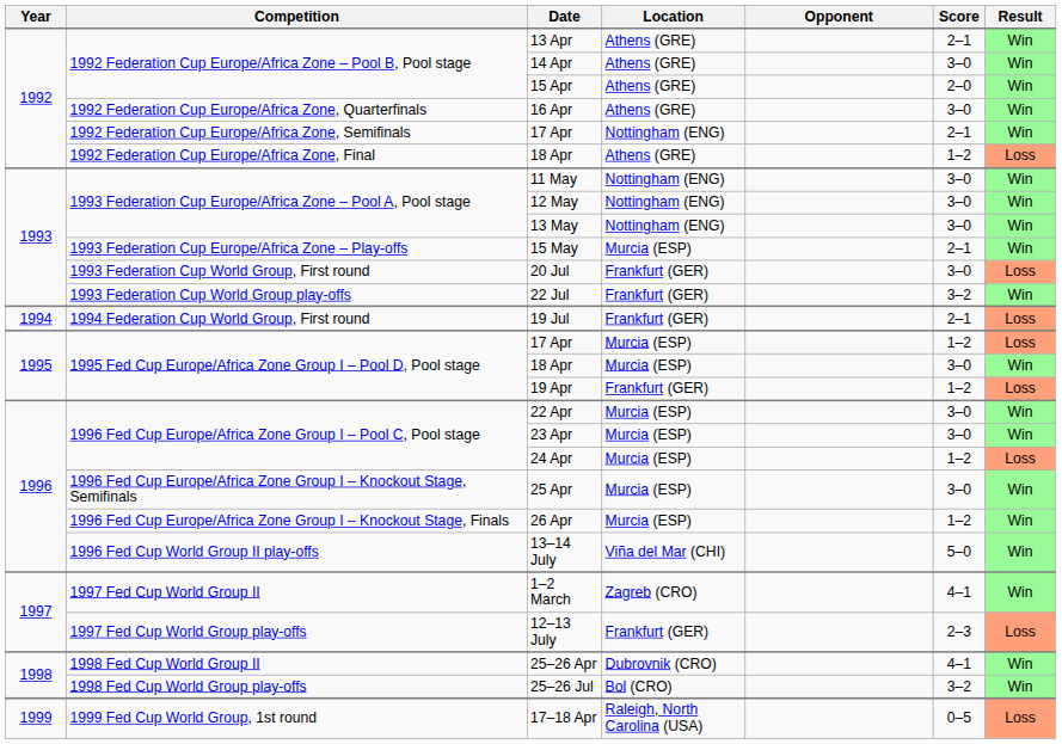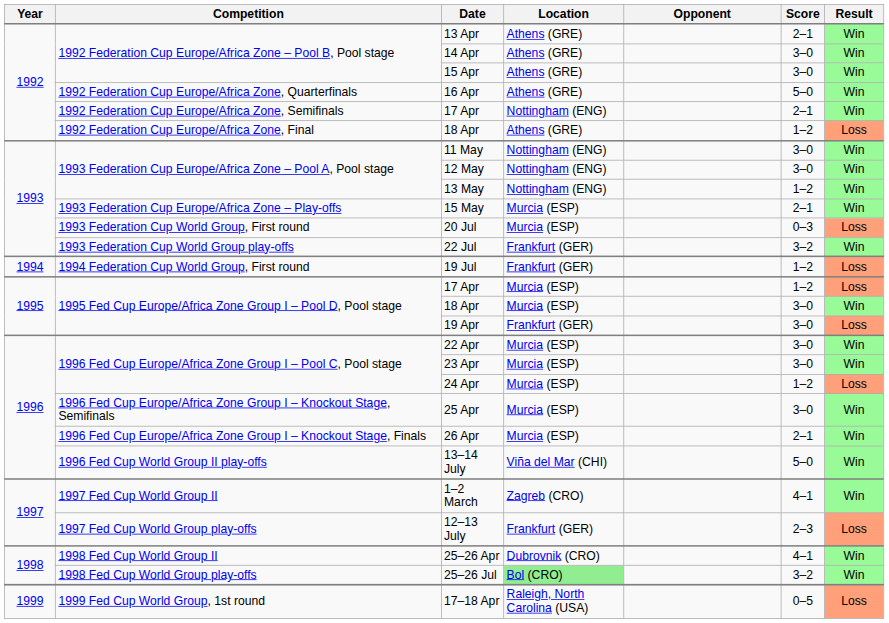15 Apr | Score: 2–0 -> 3–0
16 Apr | Score: 3–0 -> 5–0
13 May | Score: 3–0 -> 1–2
20 Jul | Location: Frankfurt (GER) -> Murcia (ESP)
20 Jul | Score: 3–0 -> 0–3
19 Jul | Score: 2–1 -> 1–2
19 Apr | Score: 1–2 -> 3–0
26 Apr | Score: 1–2 -> 2–1
25–26 Jul | Location: no background -> lightgreen background
